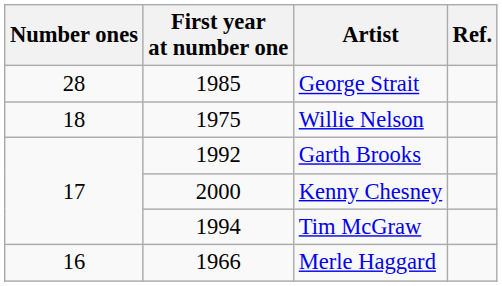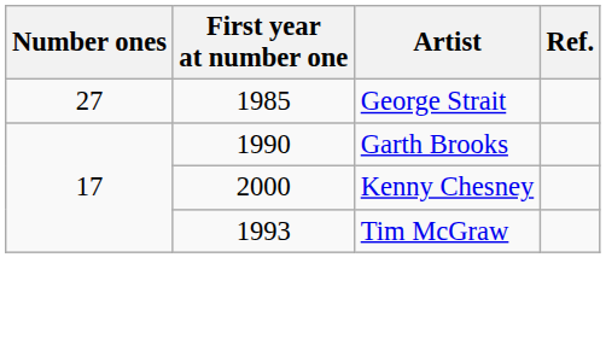George Strait | Number ones: 28 -> 27
- row: 18 | 1975 | Willie Nelson
Garth Brooks | First year at number one: 1992 -> 1990
Tim McGraw | First year at number one: 1994 -> 1993
- row: 16 | 1966 | Merle Haggard
